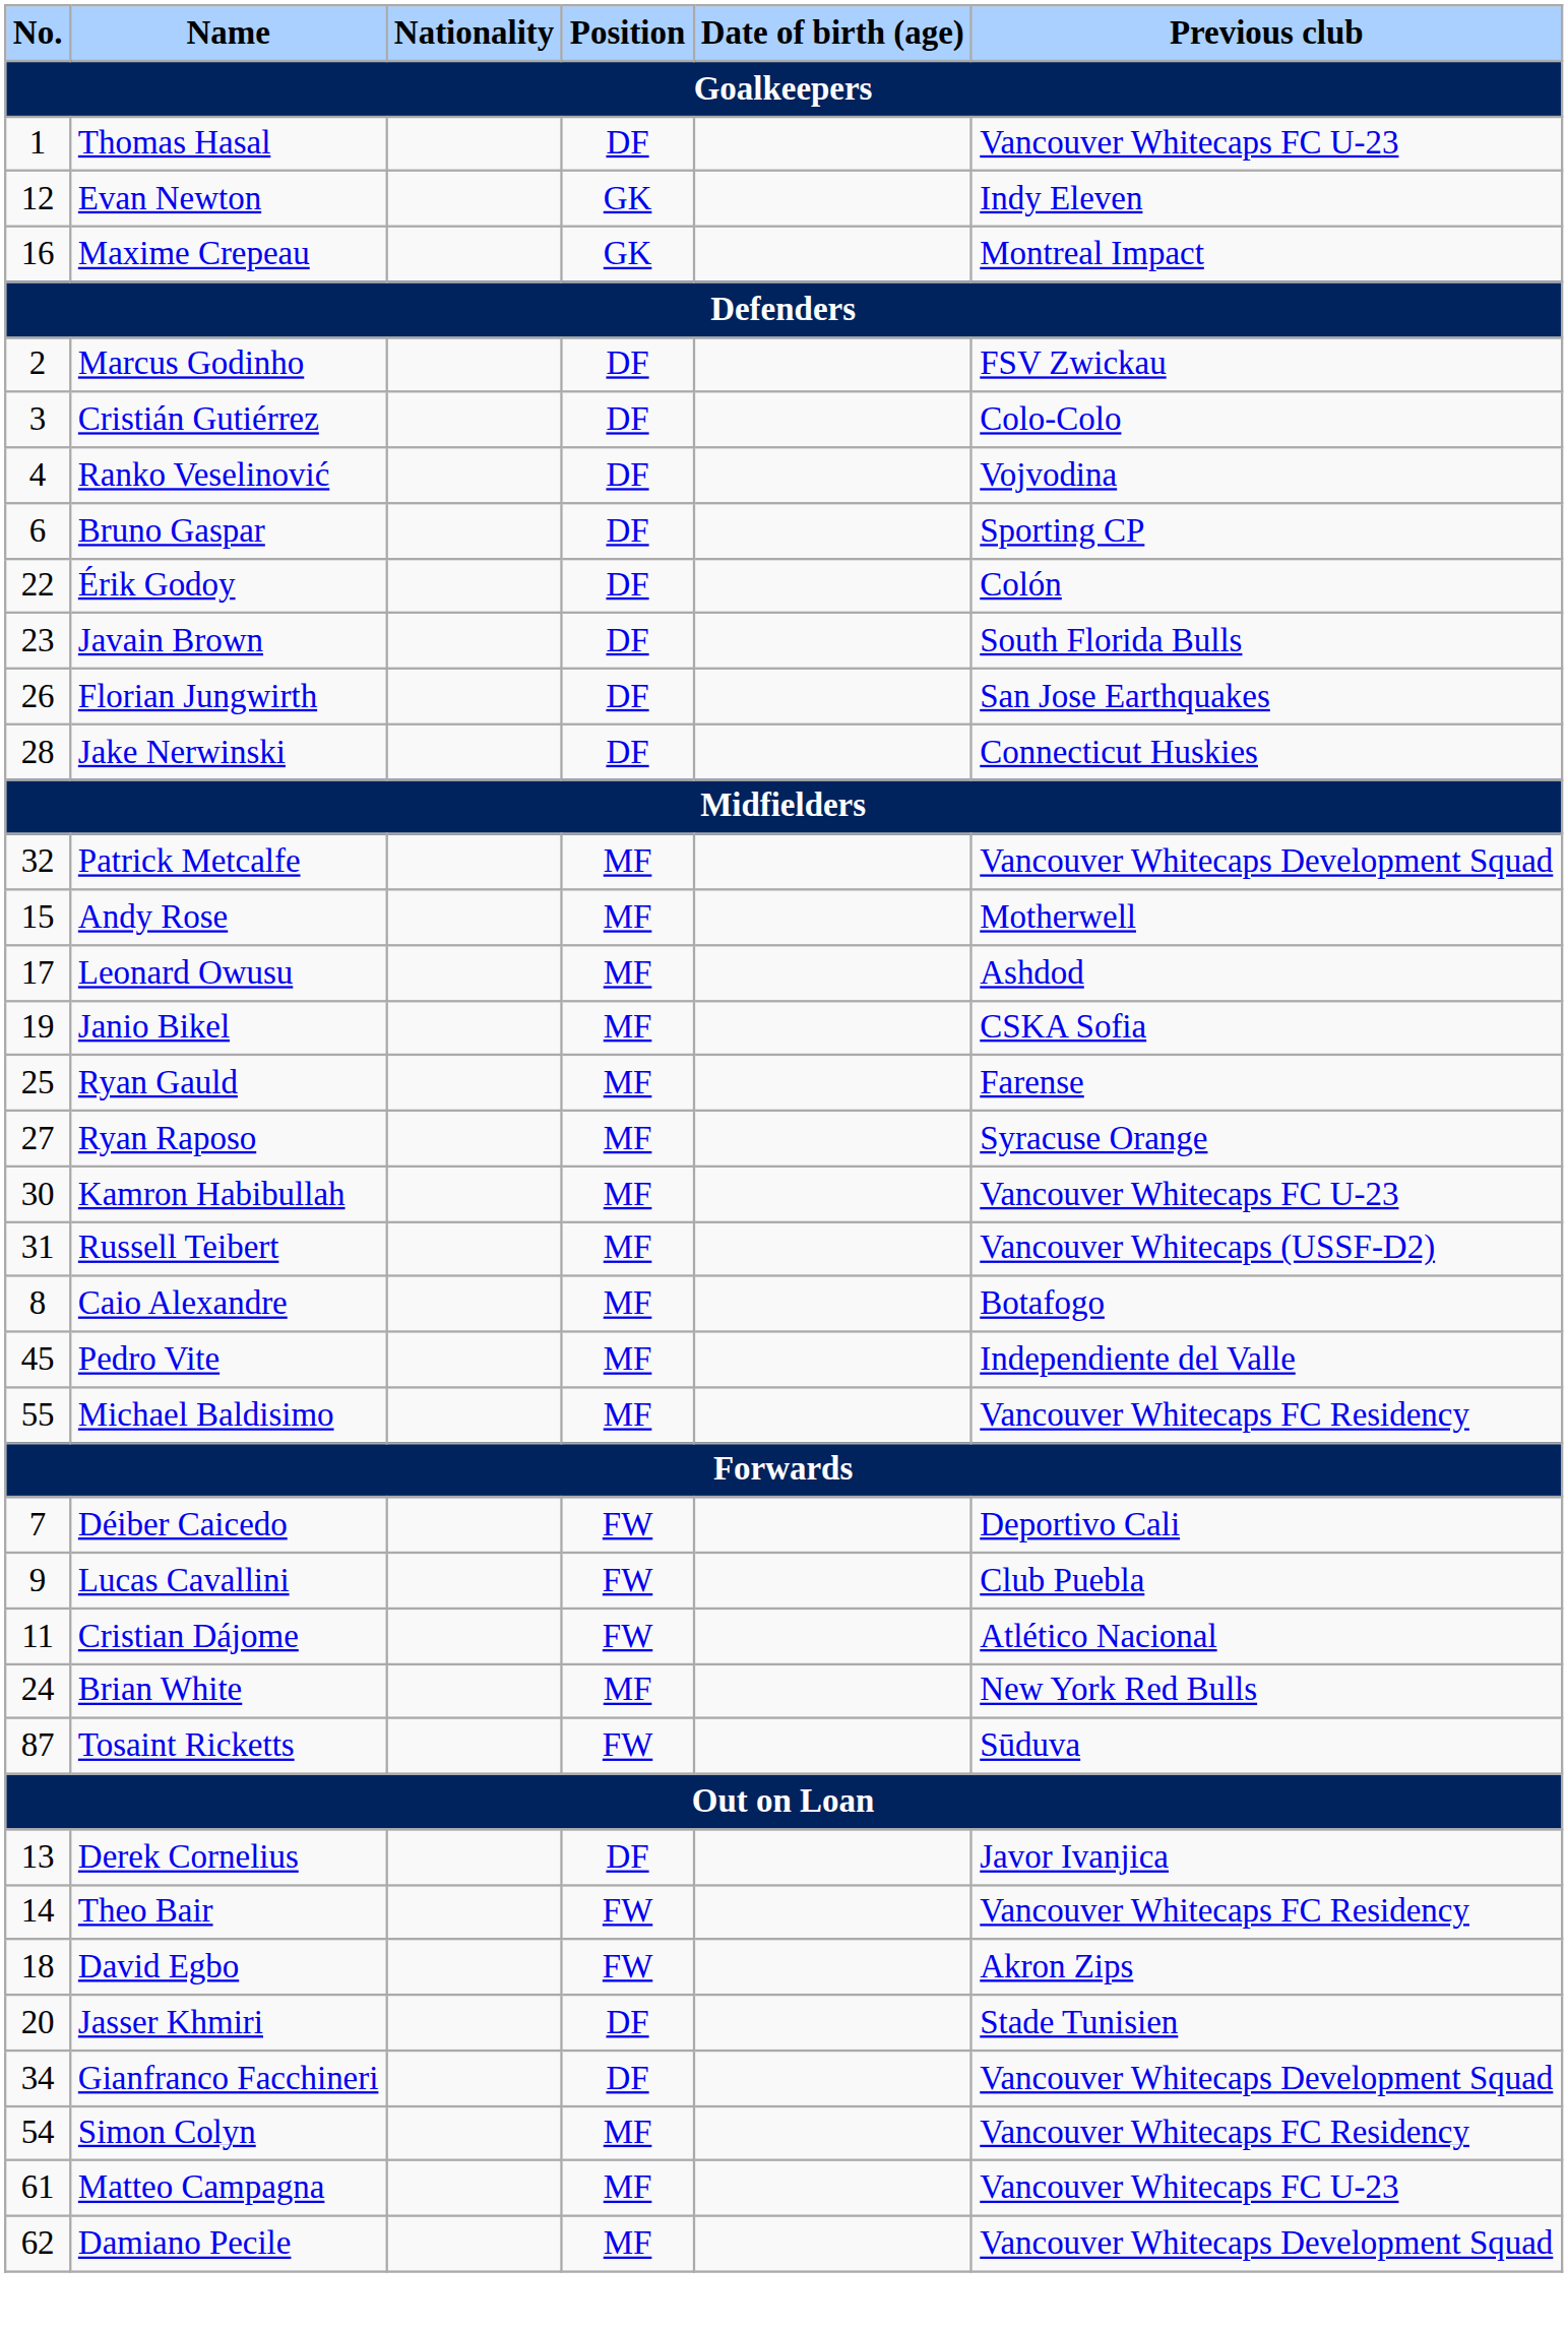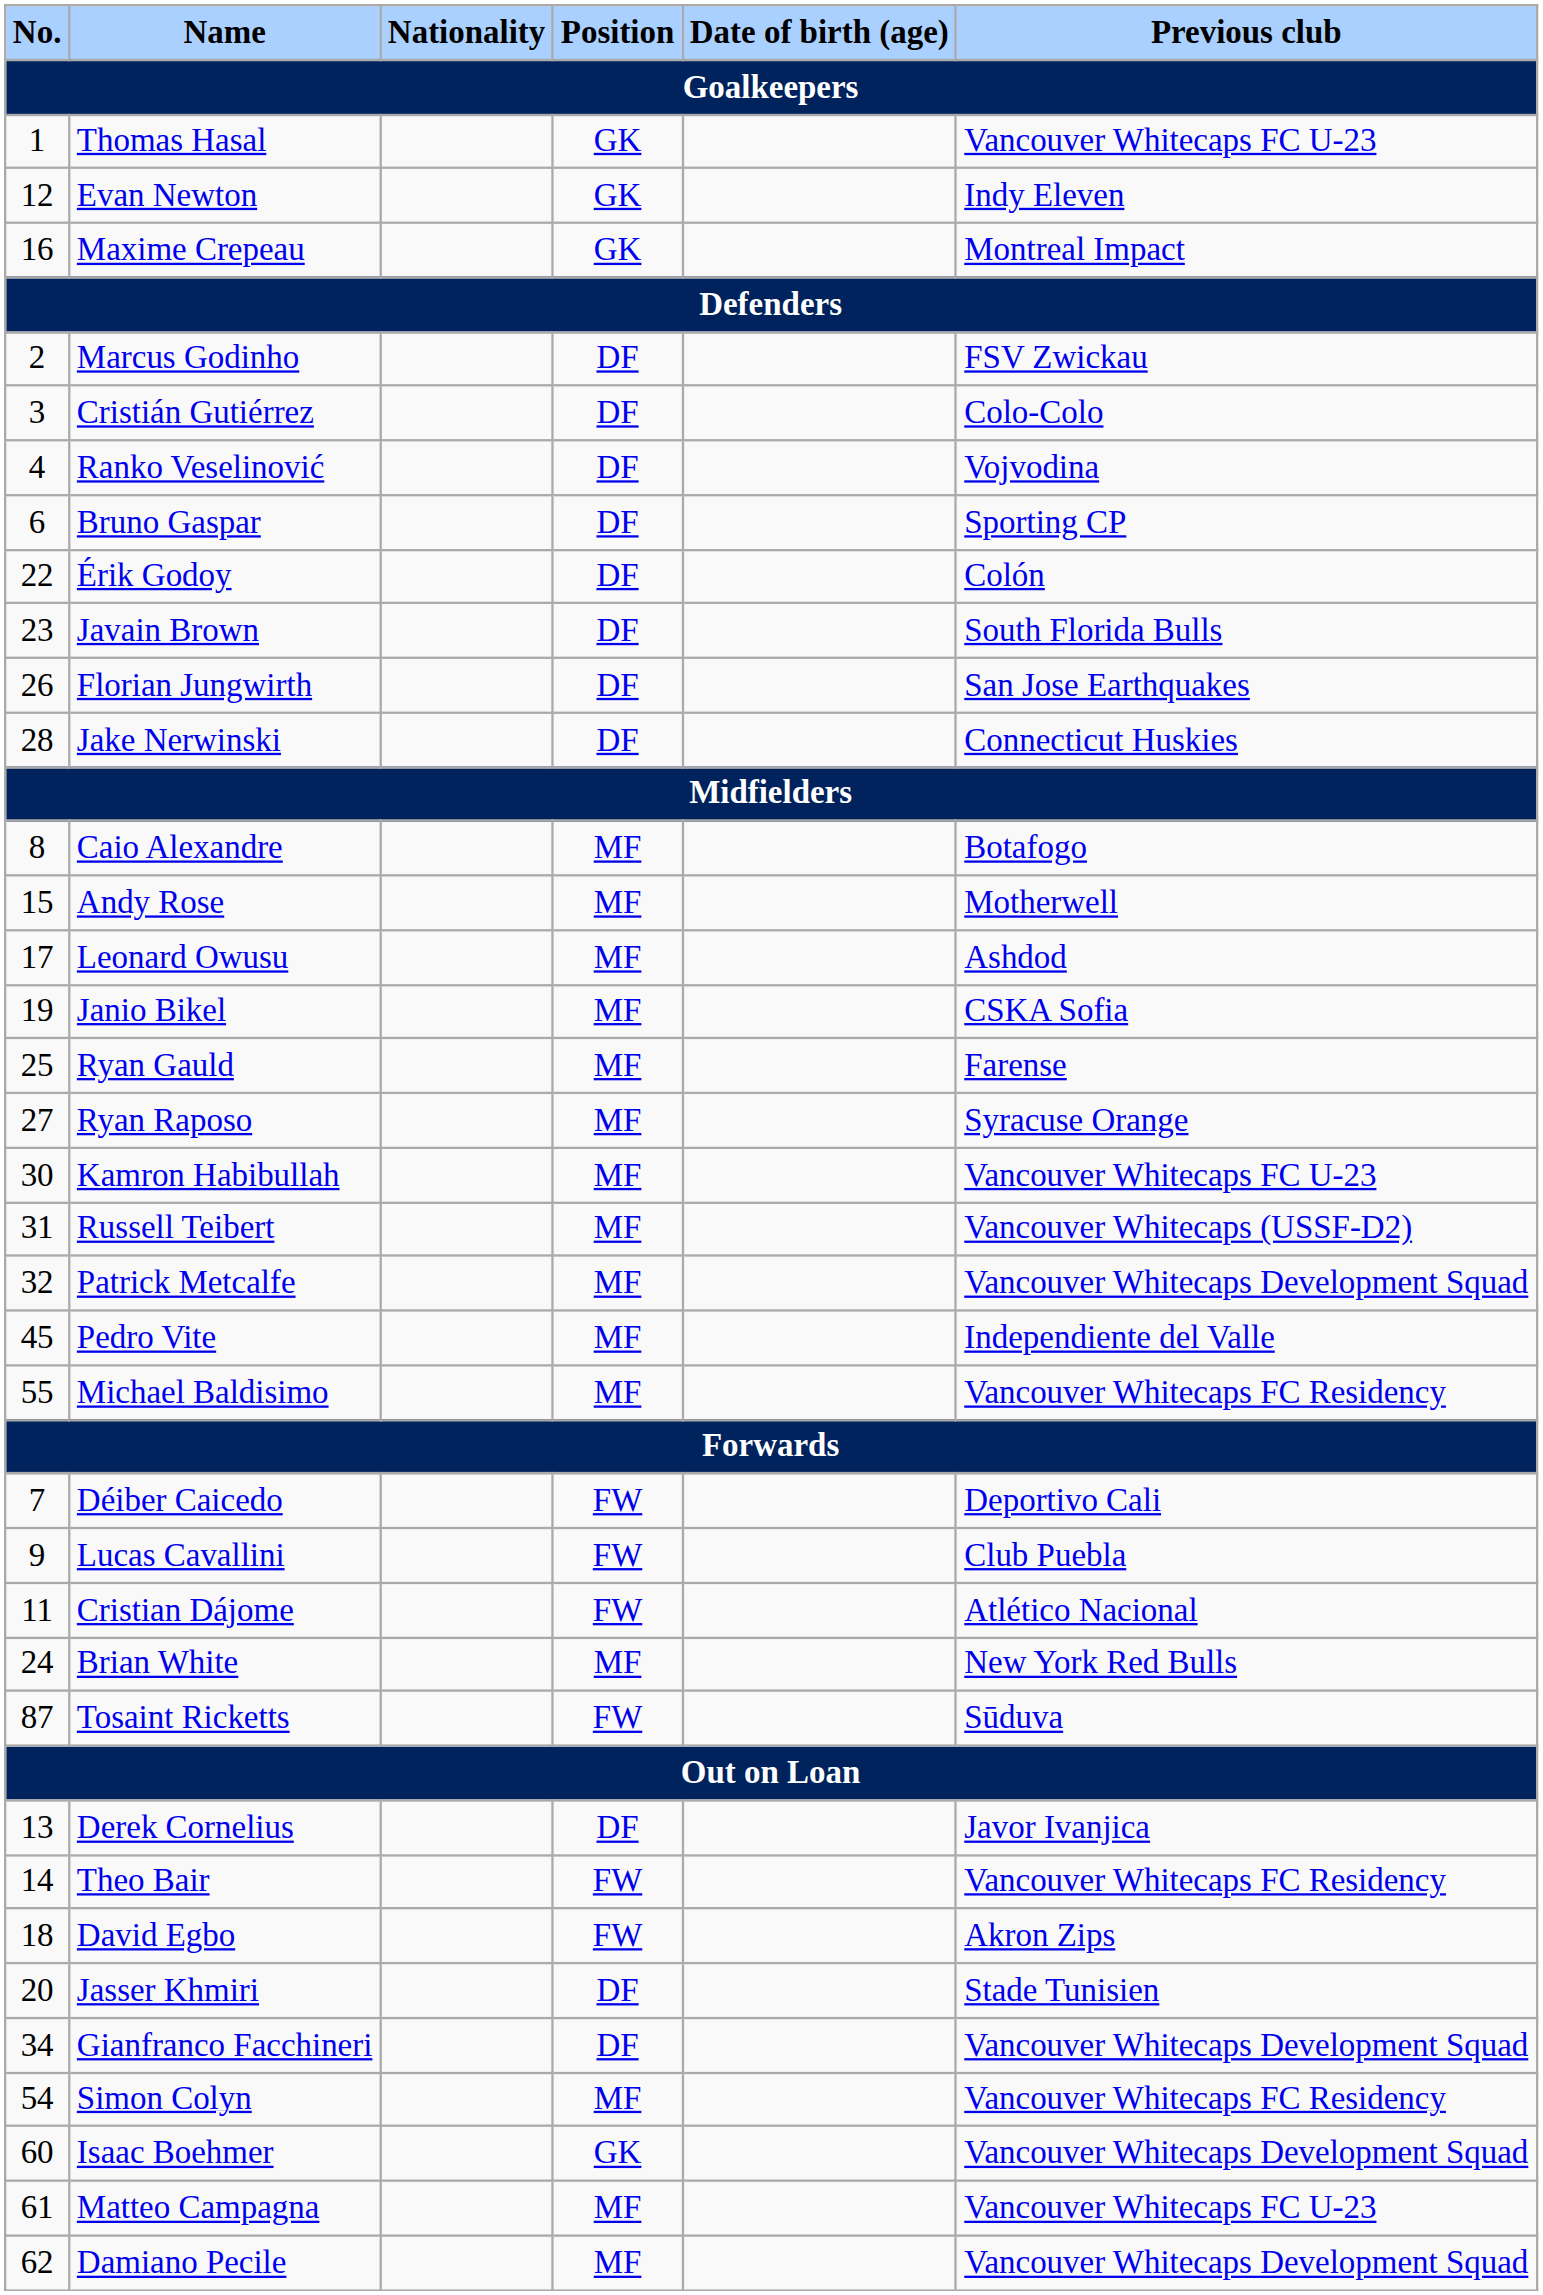Thomas Hasal | Position: DF -> GK
rows swapped: Caio Alexandre <-> Patrick Metcalfe
+ row: 60 | Isaac Boehmer | GK | Vancouver Whitecaps Development Squad
